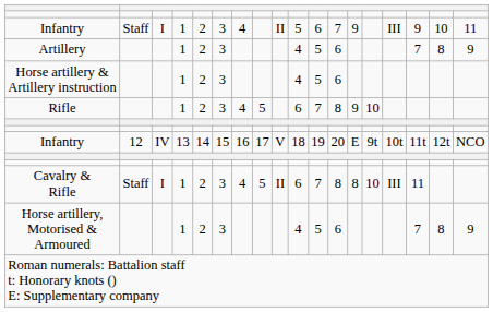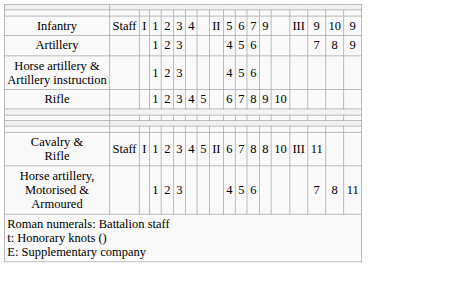Infantry / Staff | column 18: 11 -> 9
- row: Infantry | 12 | IV | 13 | 14 | 15 | 16 | 17 | V | 18 | 19 | 20 | E | 9t | 10t | 11t | 12t | NCO
Horse artillery, Motorised & Armoured | column 18: 9 -> 11
